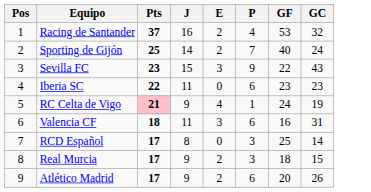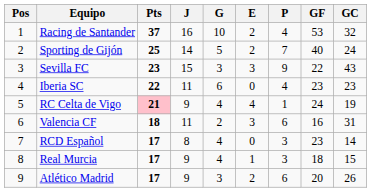+ column: G | 10 | 5 | 3 | 6 | 4 | 2 | 4 | 4 | 3
Iberia SC | P: 6 -> 4
RCD Español | GF: 25 -> 23
Real Murcia | E: 2 -> 1
